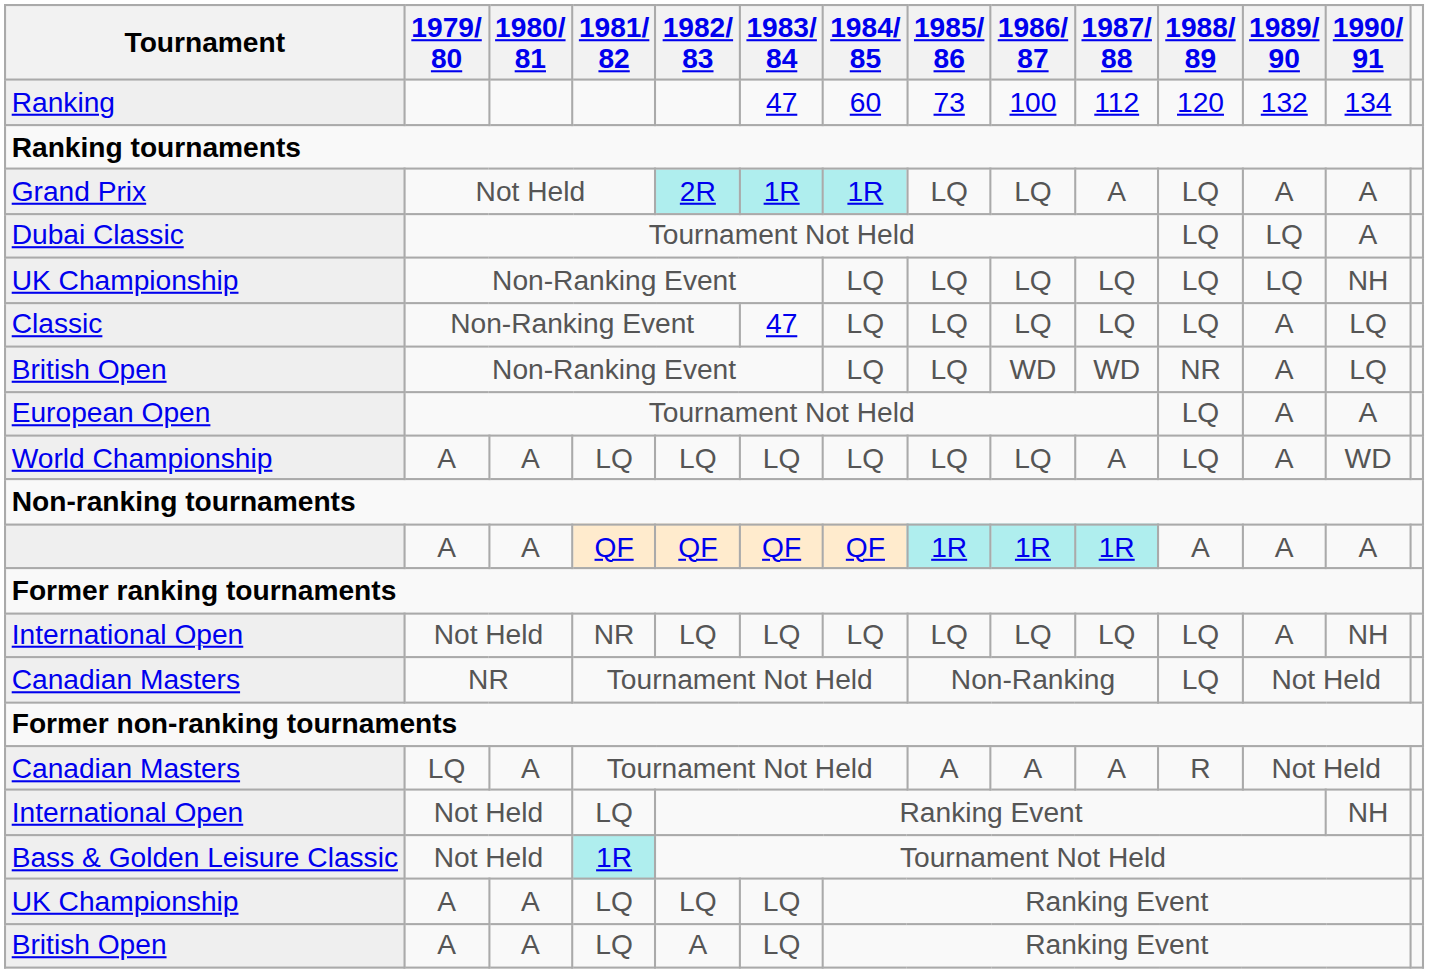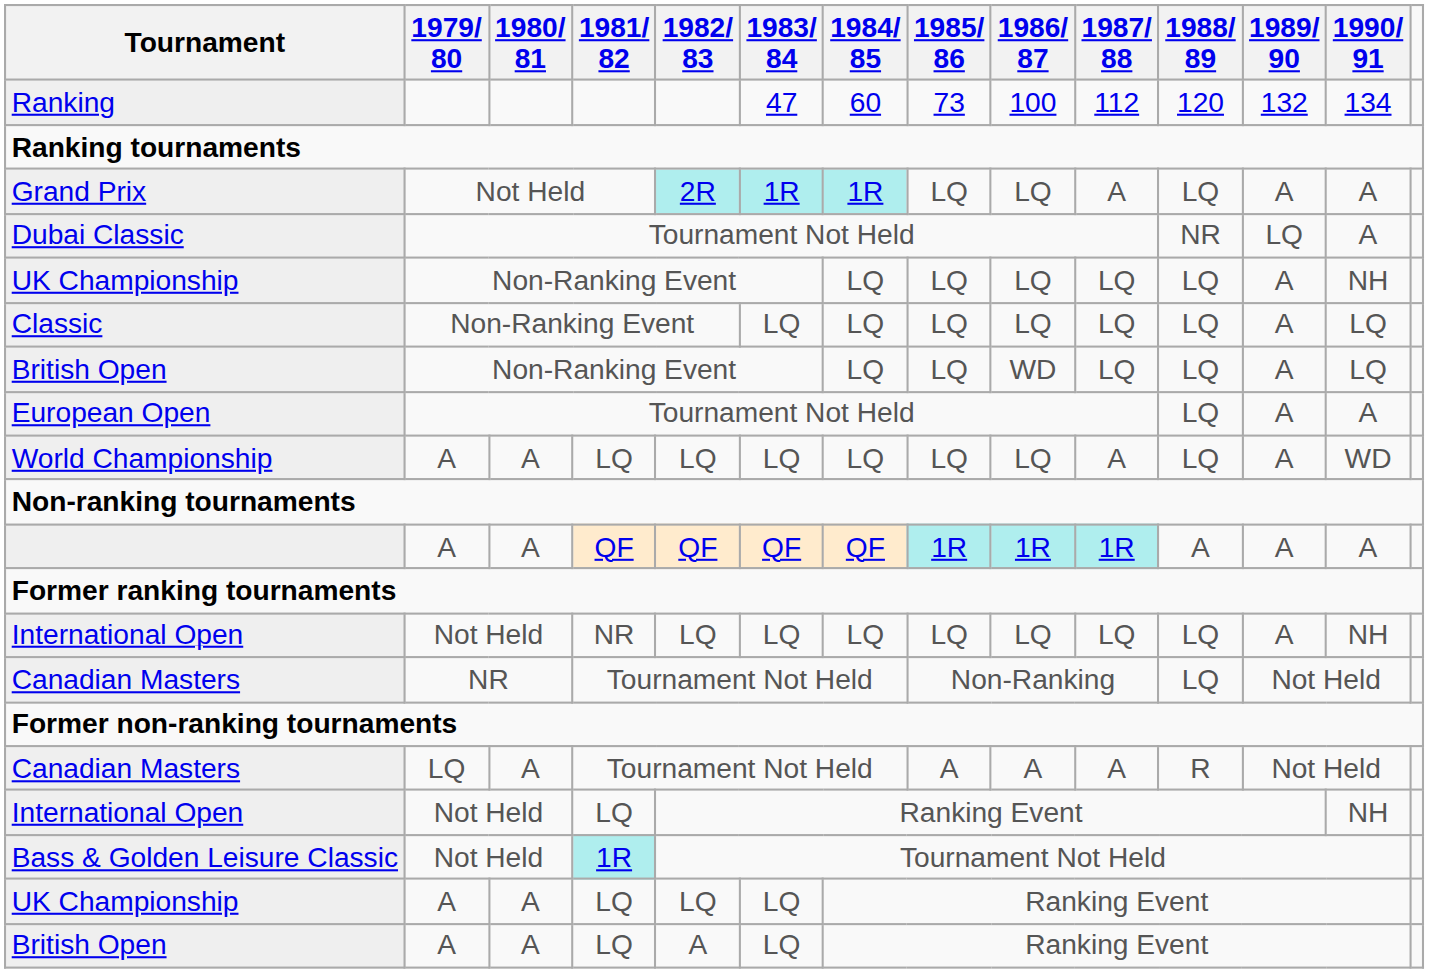Dubai Classic | 1988/ 89: LQ -> NR
UK Championship / Non-Ranking Event | 1989/ 90: LQ -> A
Classic | 1983/ 84: 47 -> LQ
British Open / Non-Ranking Event | 1987/ 88: WD -> LQ
British Open / Non-Ranking Event | 1988/ 89: NR -> LQ
